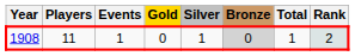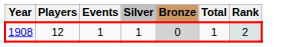- column: Gold | 0
1908 | Players: 11 -> 12
